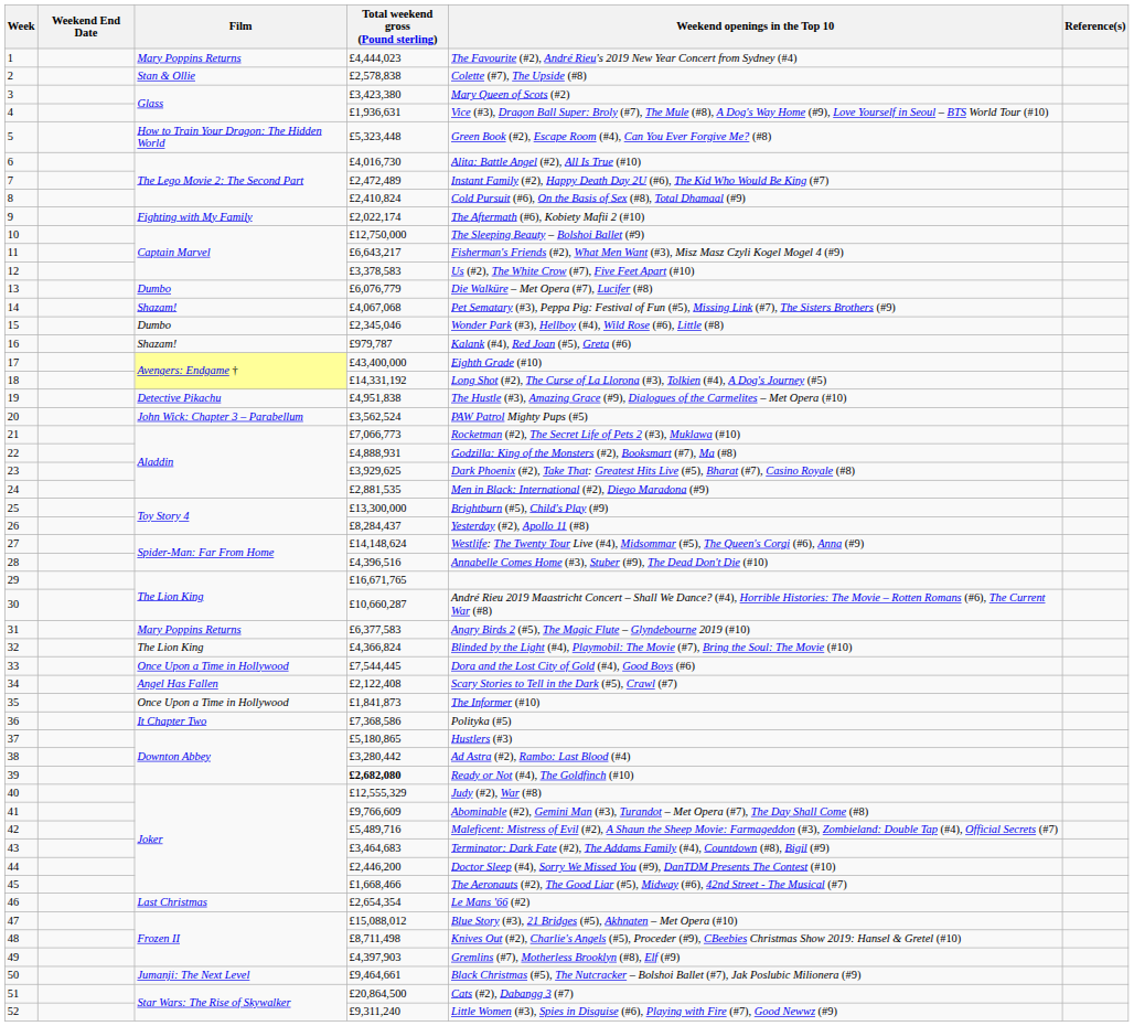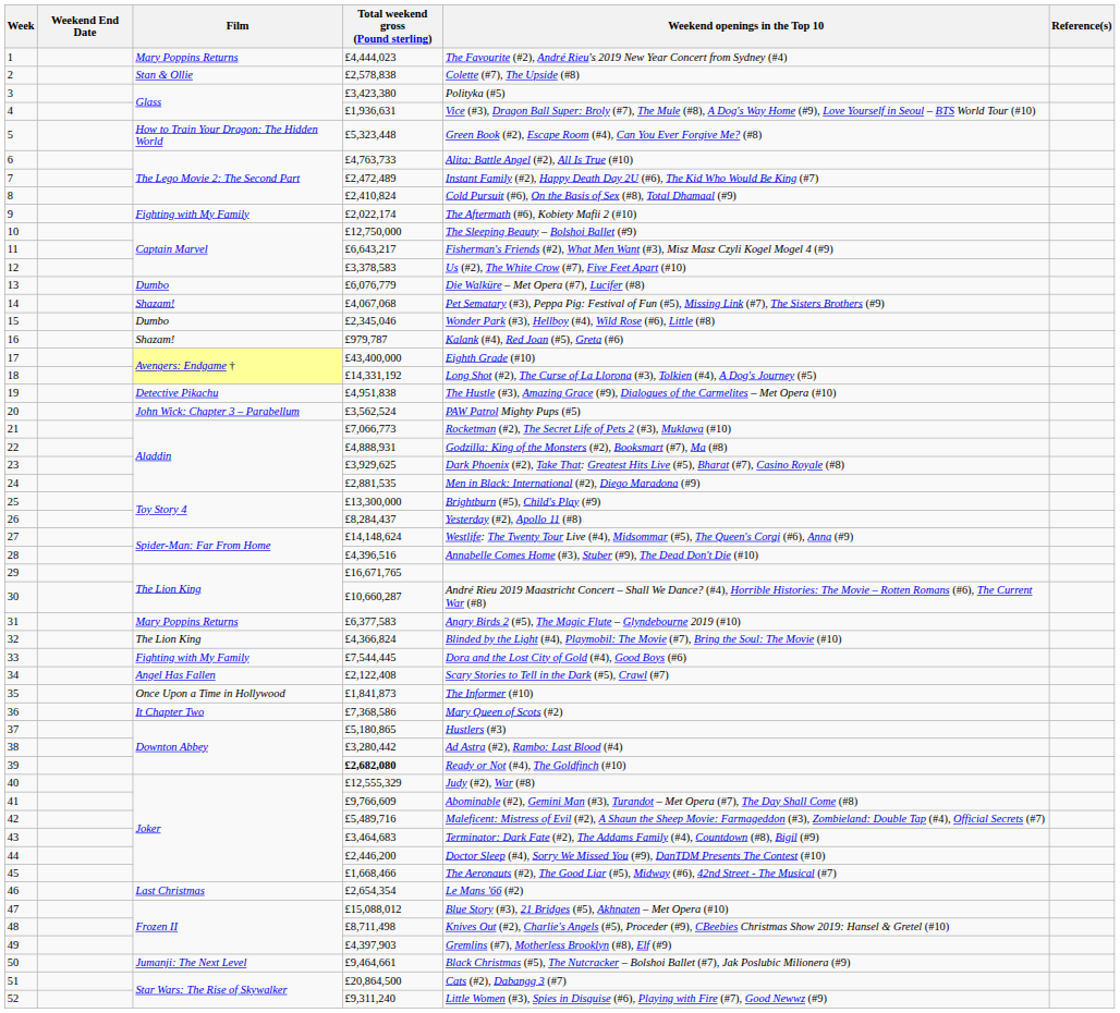3 | Weekend openings in the Top 10: Mary Queen of Scots (#2) -> Polityka (#5)
6 | Total weekend gross (Pound sterling): £4,016,730 -> £4,763,733
33 | Film: Once Upon a Time in Hollywood -> Fighting with My Family
36 | Weekend openings in the Top 10: Polityka (#5) -> Mary Queen of Scots (#2)
